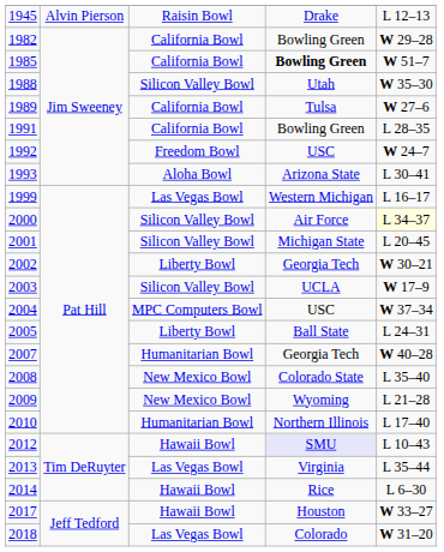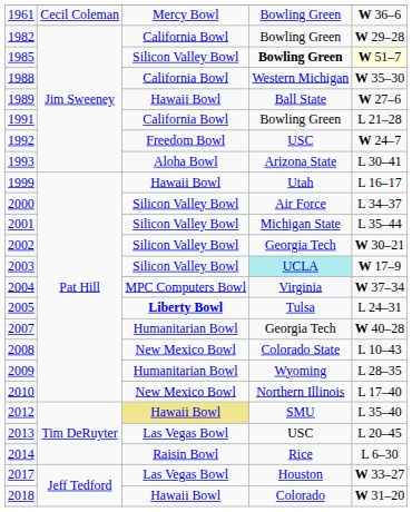- row: 1945 | Alvin Pierson | Raisin Bowl | Drake | L 12–13
+ row: 1961 | Cecil Coleman | Mercy Bowl | Bowling Green | W 36–6
1985 | column 3: California Bowl -> Silicon Valley Bowl
1985 | column 5: no background -> lightyellow background
1988 | column 3: Silicon Valley Bowl -> California Bowl
1988 | column 4: Utah -> Western Michigan
1989 | column 3: California Bowl -> Hawaii Bowl
1989 | column 4: Tulsa -> Ball State
1991 | column 5: L 28–35 -> L 21–28
1999 | column 3: Las Vegas Bowl -> Hawaii Bowl
1999 | column 4: Western Michigan -> Utah
2000 | column 5: lightyellow background -> no background
2001 | column 5: L 20–45 -> L 35–44
2002 | column 3: Liberty Bowl -> Silicon Valley Bowl
2003 | column 4: no background -> paleturquoise background
2004 | column 4: USC -> Virginia
2005 | column 3: normal -> bold
2005 | column 4: Ball State -> Tulsa
2008 | column 5: L 35–40 -> L 10–43
2009 | column 3: New Mexico Bowl -> Humanitarian Bowl
2009 | column 5: L 21–28 -> L 28–35
2010 | column 3: Humanitarian Bowl -> New Mexico Bowl
2012 | column 3: no background -> khaki background
2012 | column 4: lavender background -> no background
2012 | column 5: L 10–43 -> L 35–40
2013 | column 4: Virginia -> USC
2013 | column 5: L 35–44 -> L 20–45
2014 | column 3: Hawaii Bowl -> Raisin Bowl
2017 | column 3: Hawaii Bowl -> Las Vegas Bowl
2018 | column 3: Las Vegas Bowl -> Hawaii Bowl
